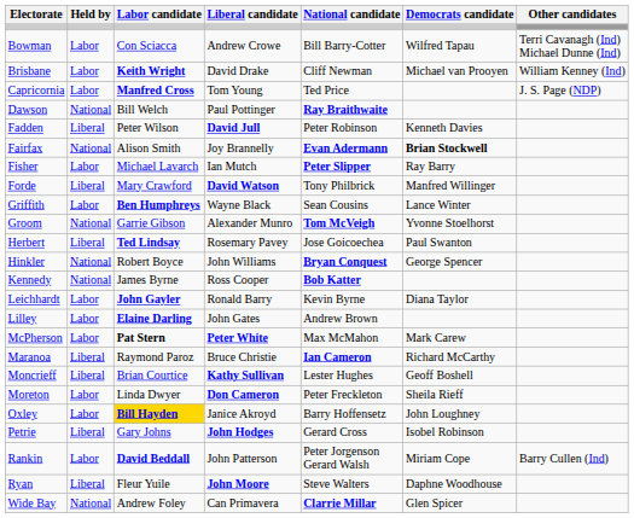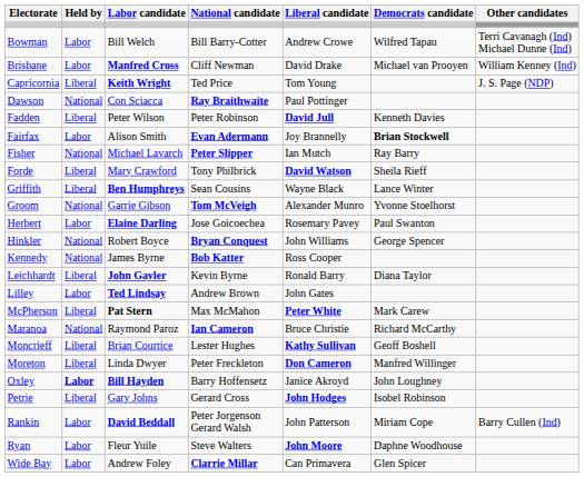columns swapped: Liberal candidate <-> National candidate
Bowman | Labor candidate: Con Sciacca -> Bill Welch
Brisbane | Labor candidate: Keith Wright -> Manfred Cross
Capricornia | Held by: Labor -> Liberal
Capricornia | Labor candidate: Manfred Cross -> Keith Wright
Dawson | Labor candidate: Bill Welch -> Con Sciacca
Fairfax | Held by: National -> Labor
Fisher | Held by: Labor -> National
Forde | Democrats candidate: Manfred Willinger -> Sheila Rieff
Griffith | Held by: Labor -> Liberal
Herbert | Held by: Liberal -> Labor
Herbert | Labor candidate: Ted Lindsay -> Elaine Darling
Leichhardt | Held by: Labor -> Liberal
Lilley | Labor candidate: Elaine Darling -> Ted Lindsay
McPherson | Held by: Labor -> Liberal
Maranoa | Held by: Liberal -> National
Moreton | Held by: Labor -> Liberal
Moreton | Democrats candidate: Sheila Rieff -> Manfred Willinger
Oxley | Held by: normal -> bold
Oxley | Labor candidate: gold background -> no background
Ryan | Held by: Liberal -> Labor
Wide Bay | Held by: National -> Labor
